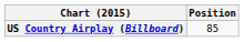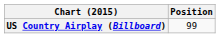US Country Airplay (Billboard) | Position: 85 -> 99
